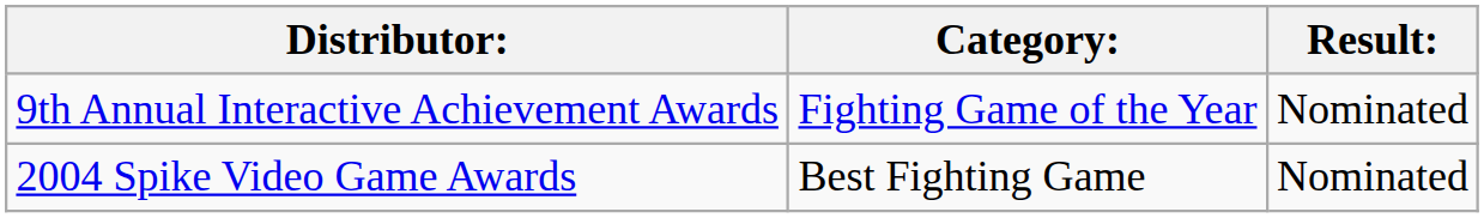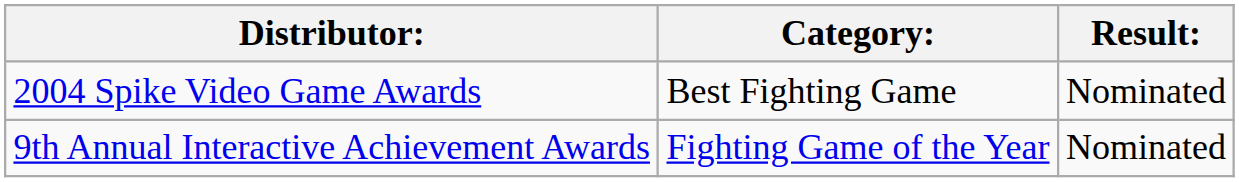rows swapped: 2004 Spike Video Game Awards <-> 9th Annual Interactive Achievement Awards
